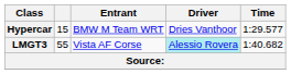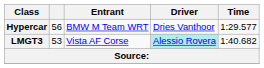Hypercar | column 2: 15 -> 56
LMGT3 | column 2: 55 -> 53
